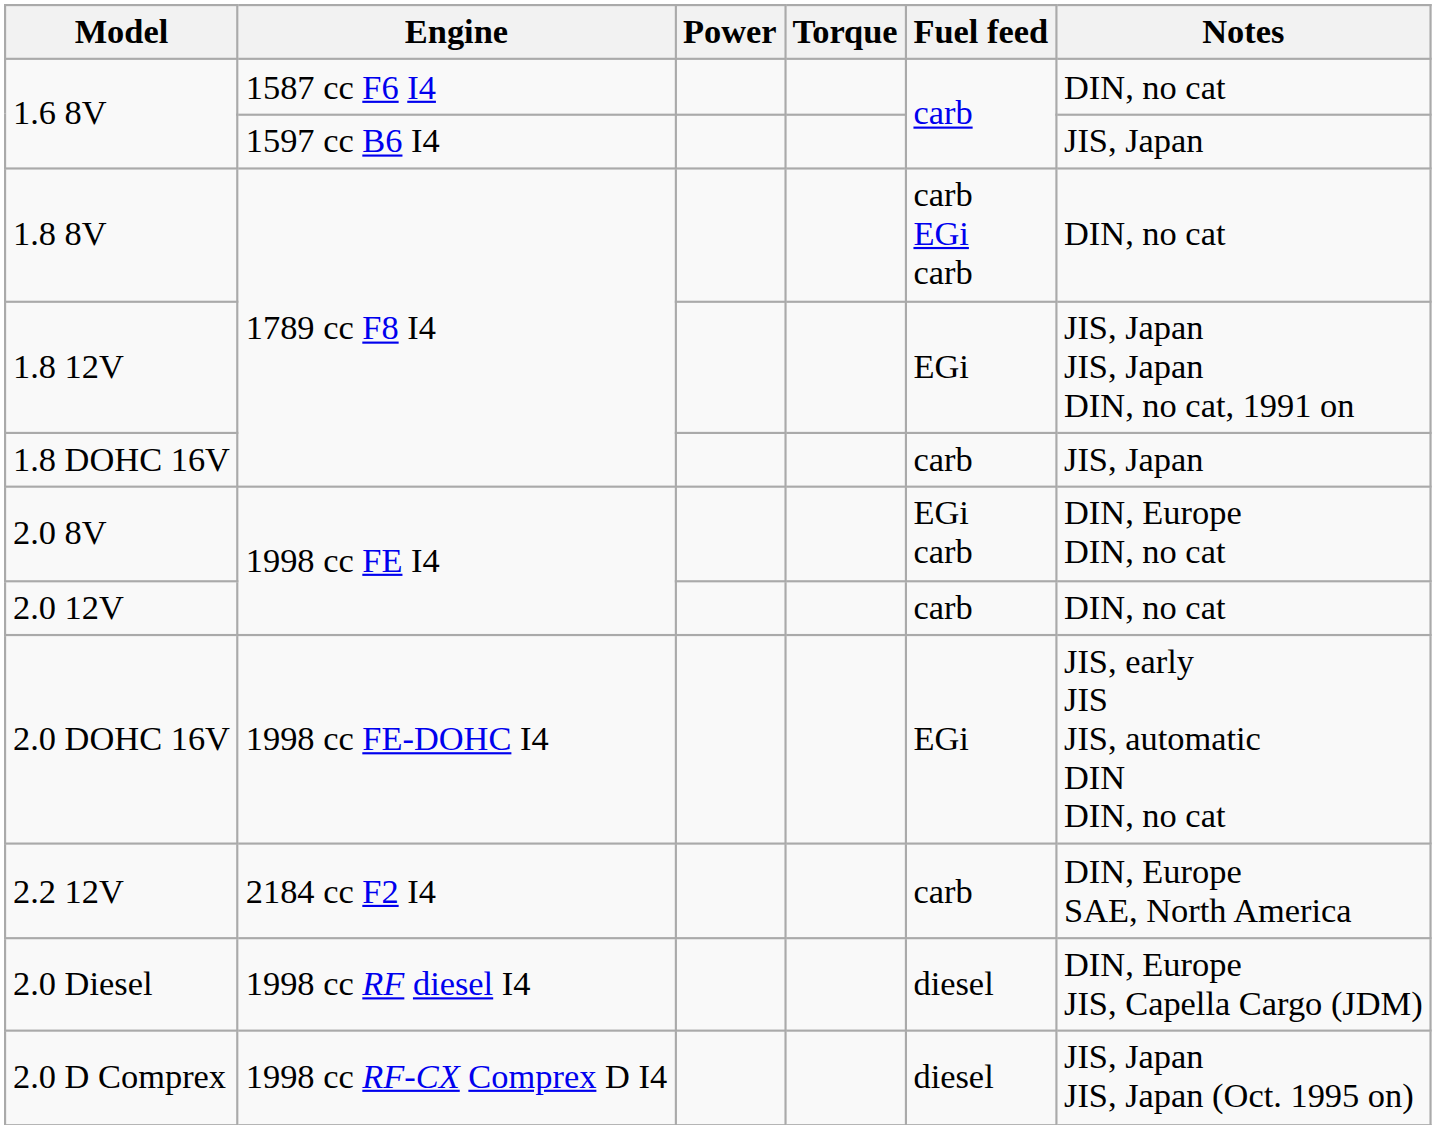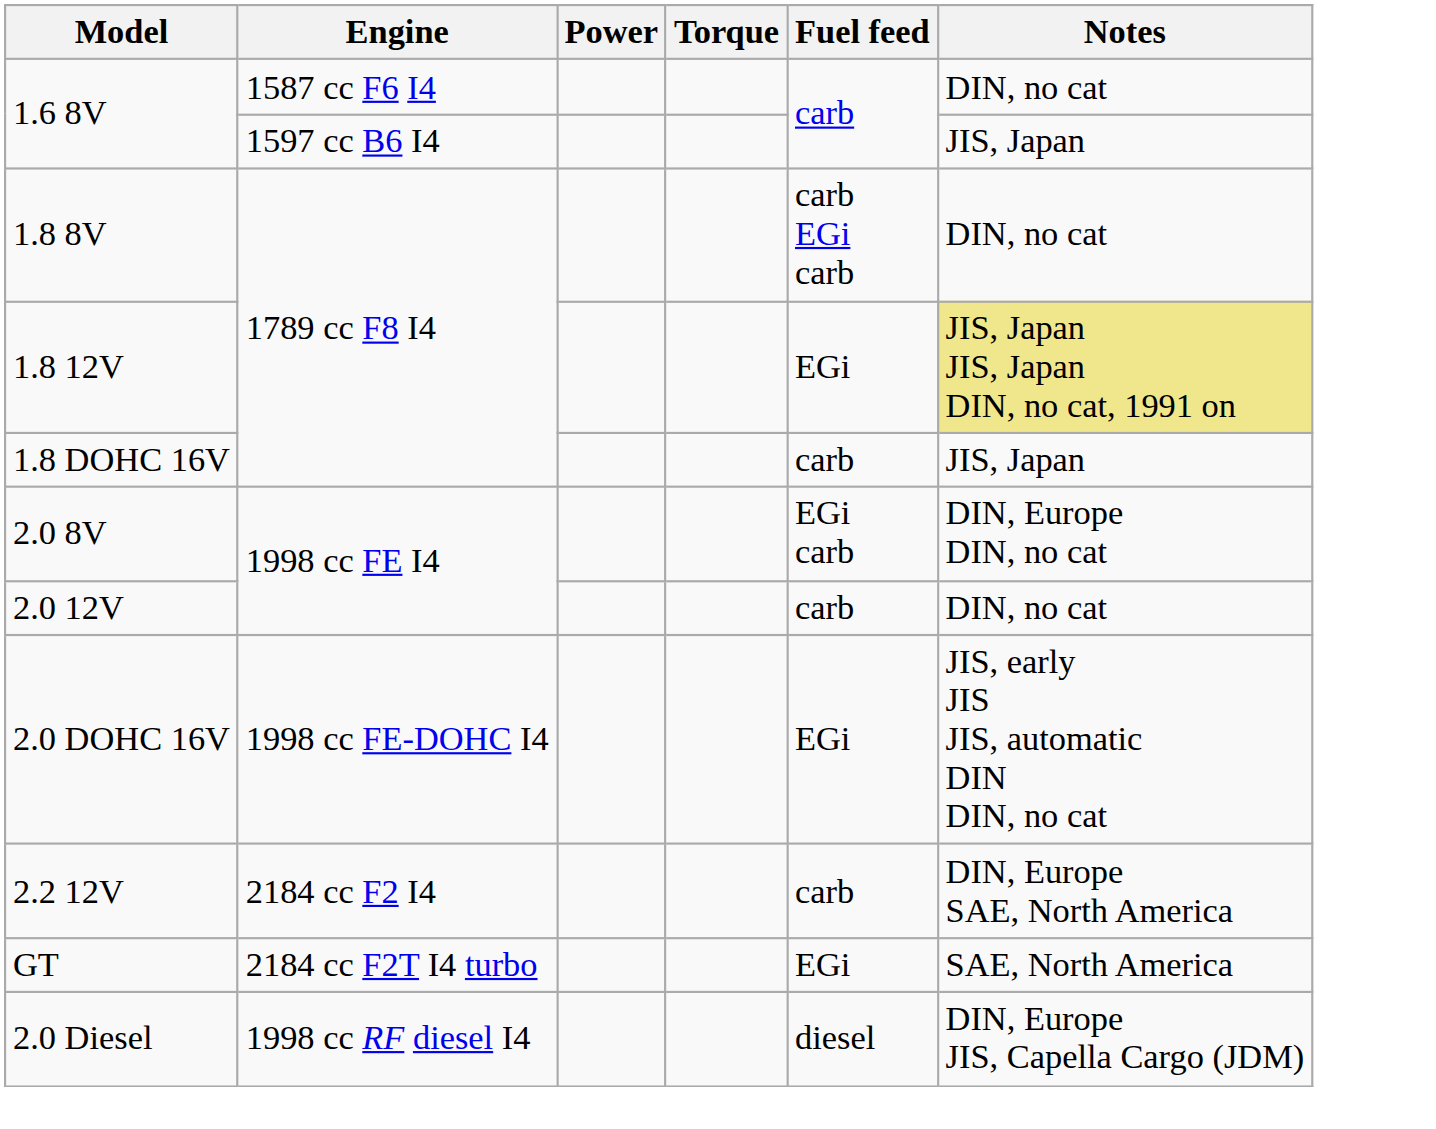1.8 12V | Notes: no background -> khaki background
+ row: GT | 2184 cc F2T I4 turbo | EGi | SAE, North America
- row: 2.0 D Comprex | 1998 cc RF-CX Comprex D I4 | diesel | JIS, Japan JIS, Japan (Oct. 1995 on)
